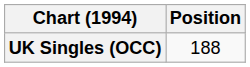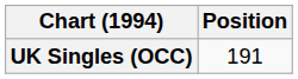UK Singles (OCC) | Position: 188 -> 191
